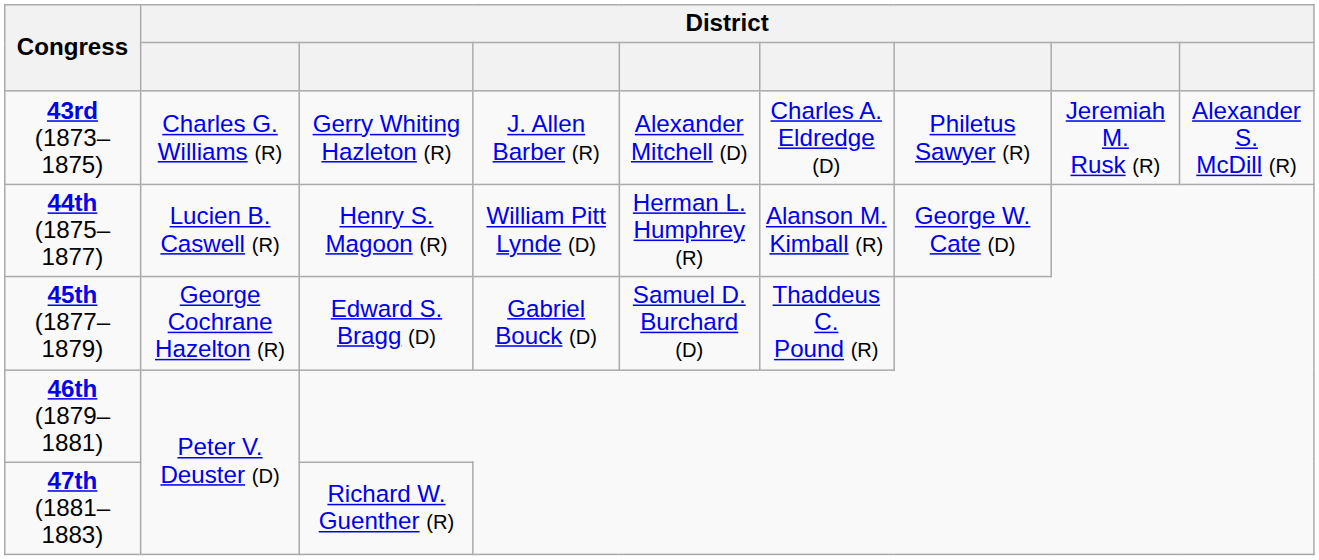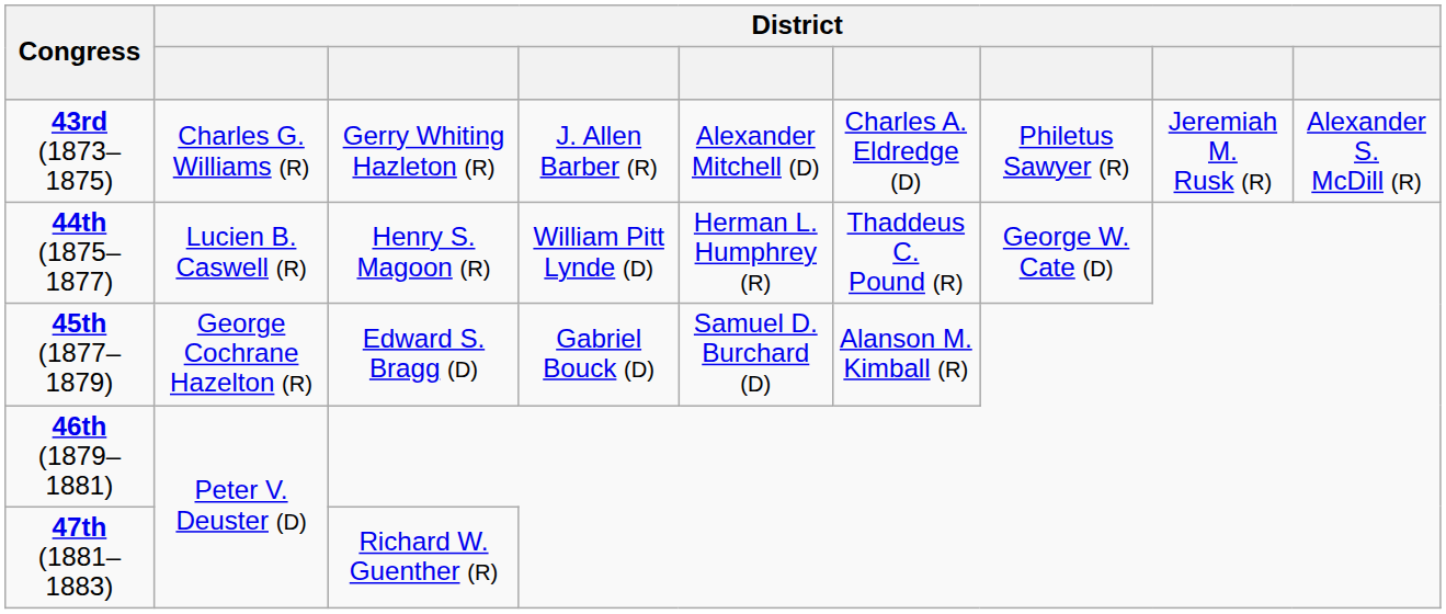44th (1875–1877) | column 6: Alanson M. Kimball (R) -> Thaddeus C. Pound (R)
45th (1877–1879) | column 6: Thaddeus C. Pound (R) -> Alanson M. Kimball (R)
